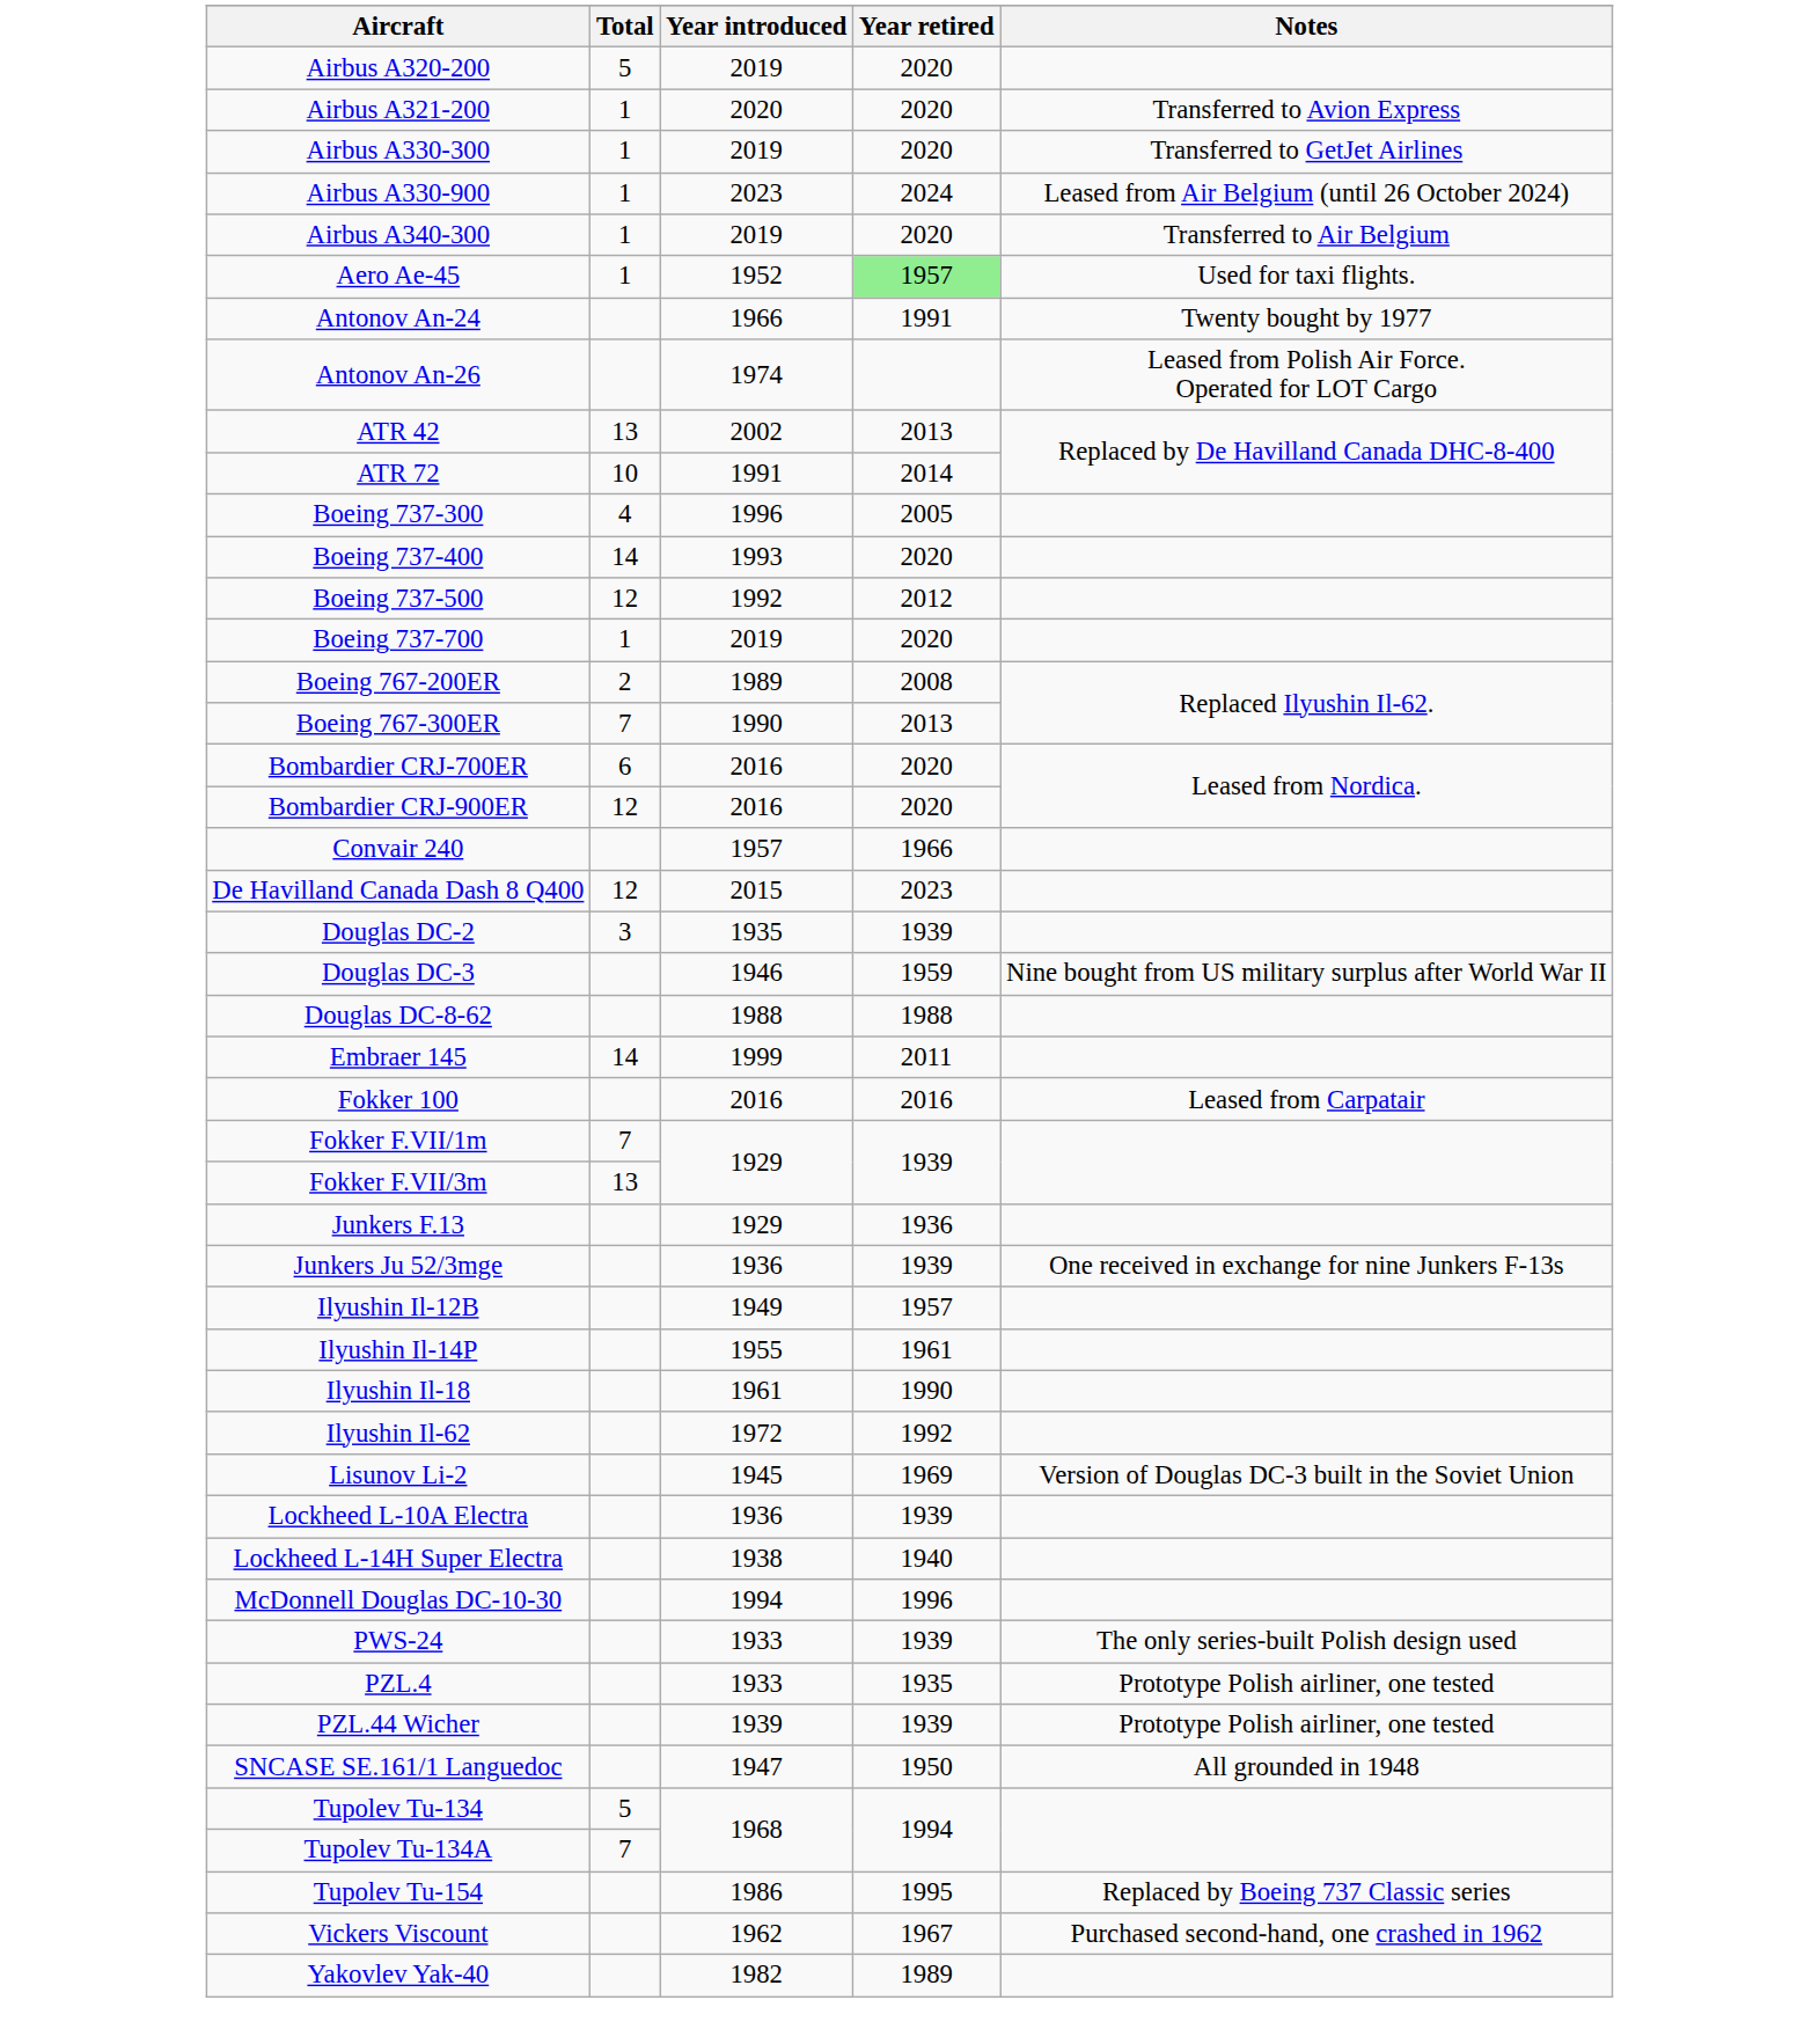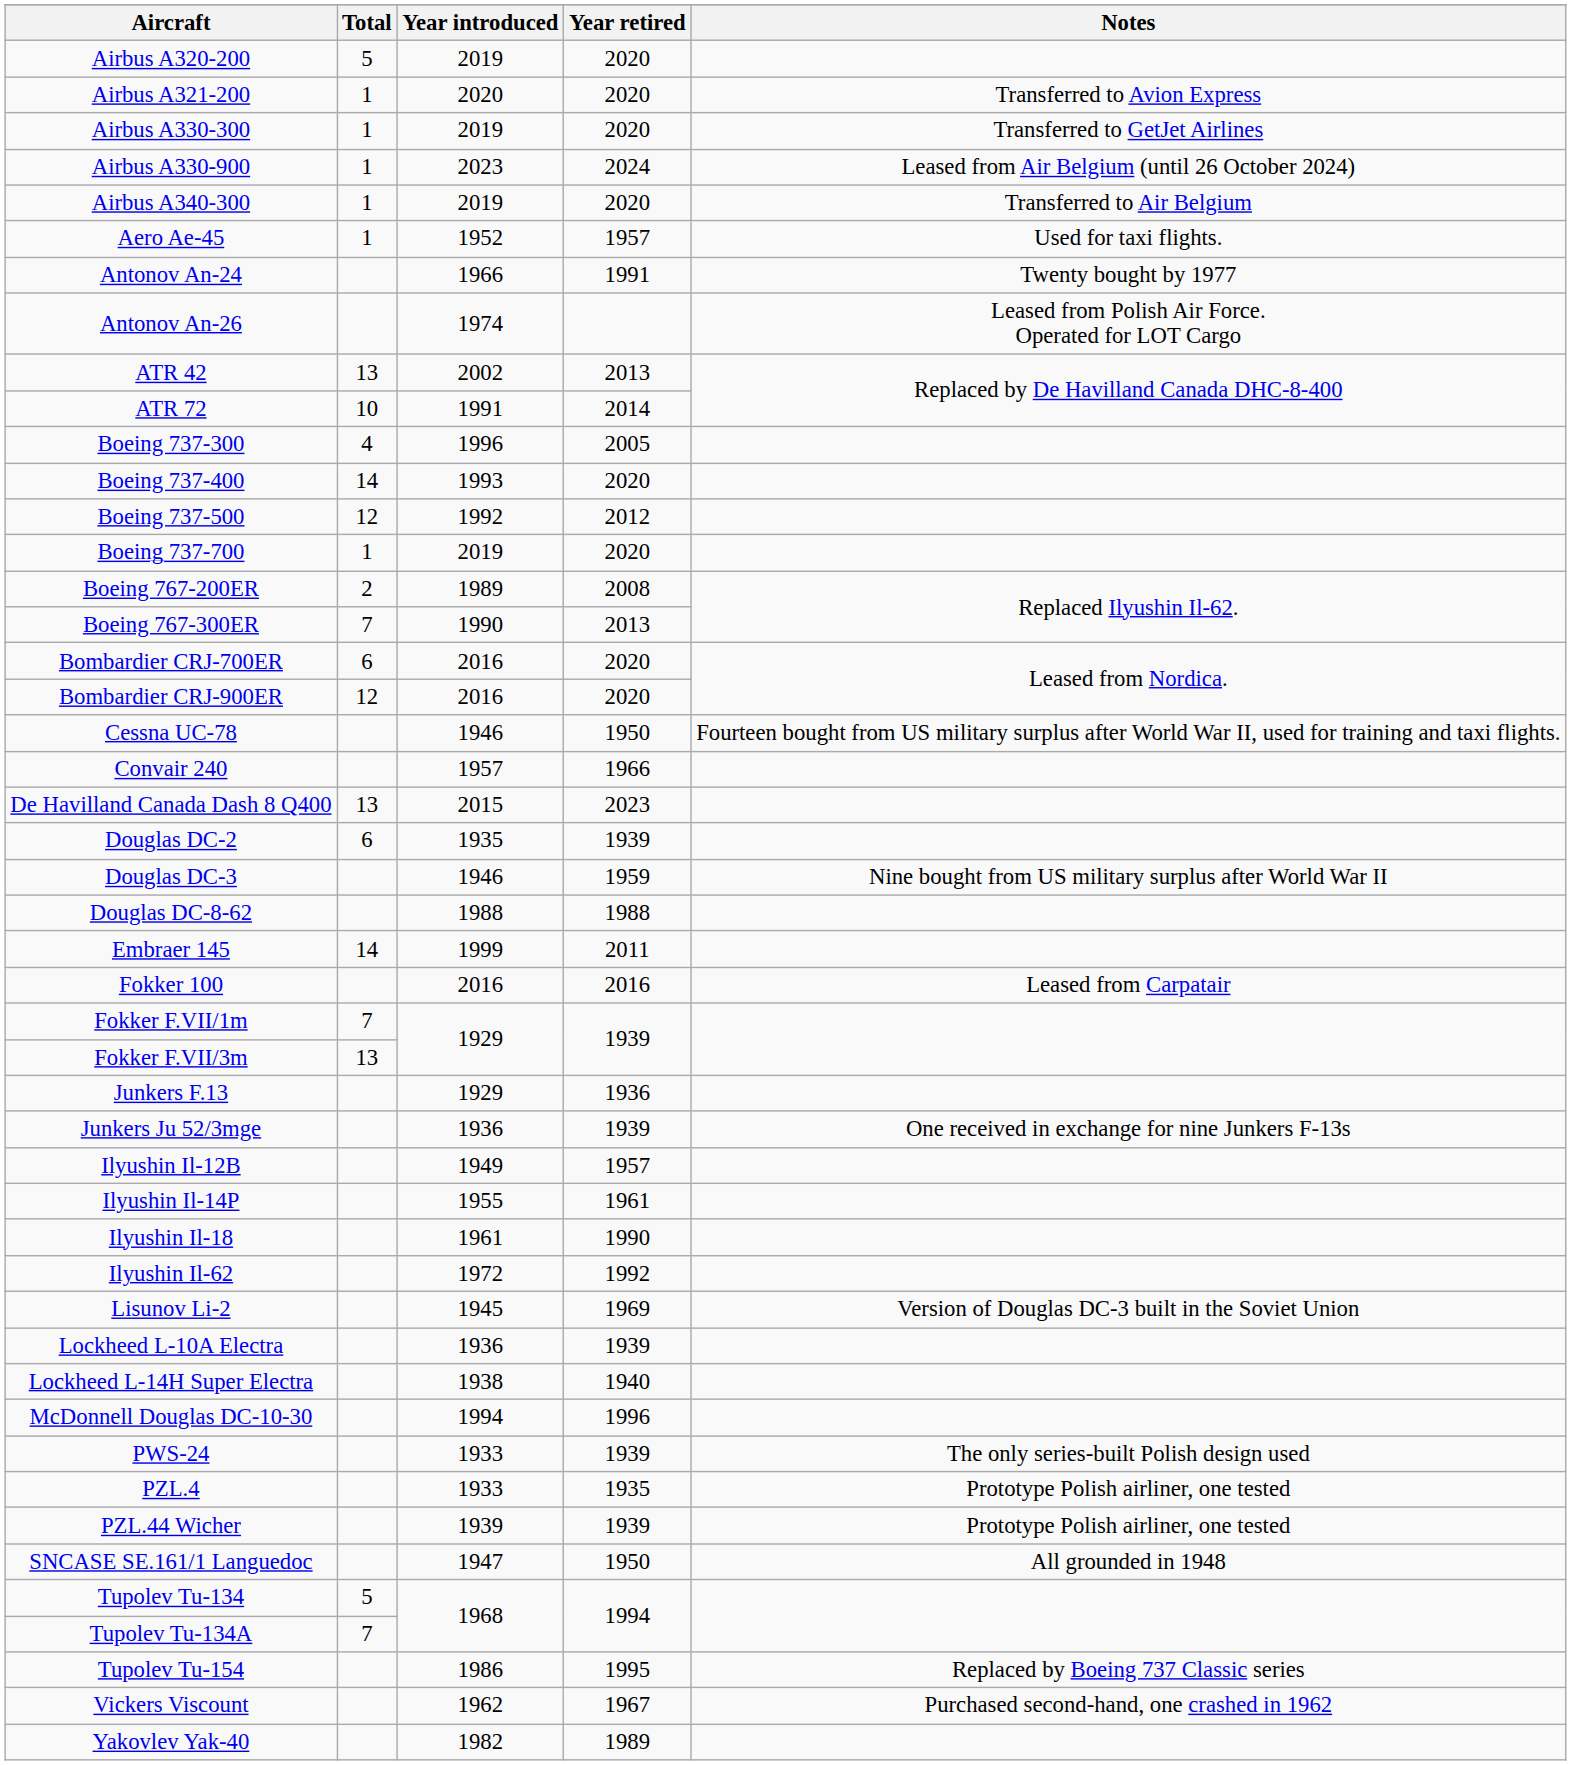Aero Ae-45 | Year retired: lightgreen background -> no background
+ row: Cessna UC-78 | 1946 | 1950 | Fourteen bought from US military surplus after World War II, used for training and taxi flights.
De Havilland Canada Dash 8 Q400 | Total: 12 -> 13
Douglas DC-2 | Total: 3 -> 6
